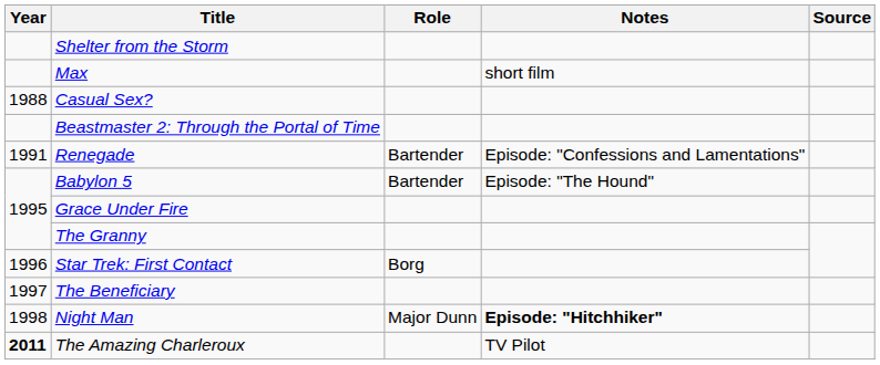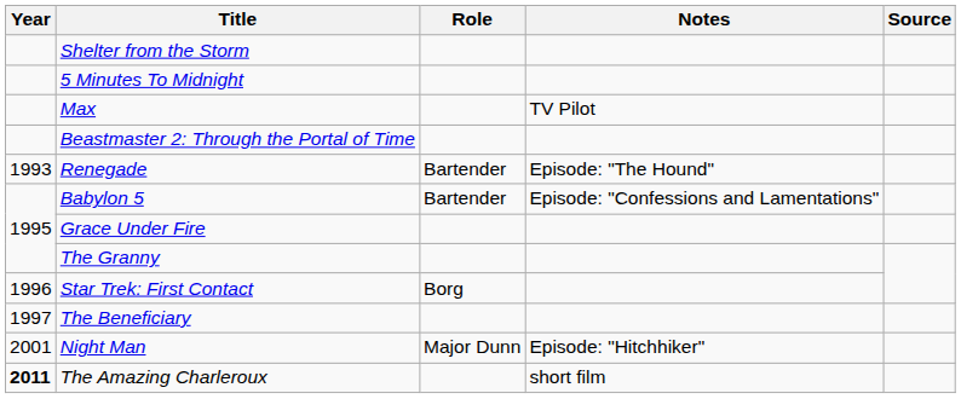+ row: 5 Minutes To Midnight
Max | Notes: short film -> TV Pilot
- row: 1988 | Casual Sex?
Renegade | Year: 1991 -> 1993
Renegade | Notes: Episode: "Confessions and Lamentations" -> Episode: "The Hound"
Babylon 5 | Notes: Episode: "The Hound" -> Episode: "Confessions and Lamentations"
Night Man | Year: 1998 -> 2001
Night Man | Notes: bold -> normal
The Amazing Charleroux | Notes: TV Pilot -> short film
